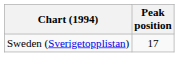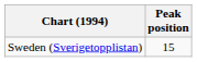Sweden (Sverigetopplistan) | Peak position: 17 -> 15
